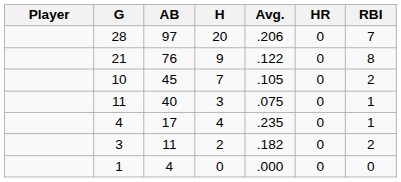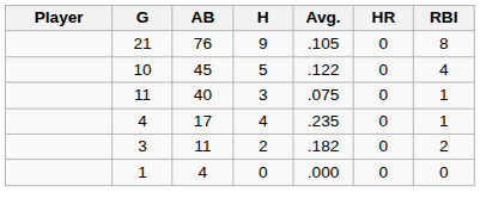- row: 28 | 97 | 20 | .206 | 0 | 7
21 | Avg.: .122 -> .105
10 | H: 7 -> 5
10 | Avg.: .105 -> .122
10 | RBI: 2 -> 4
